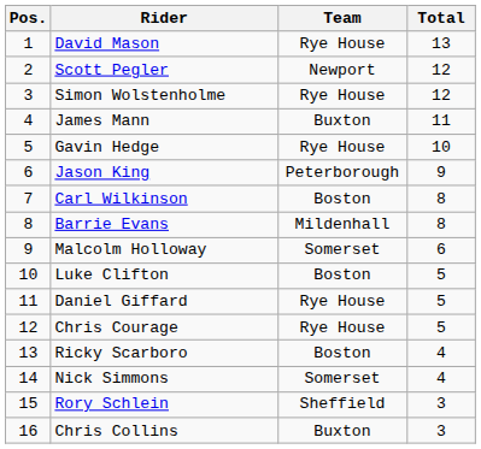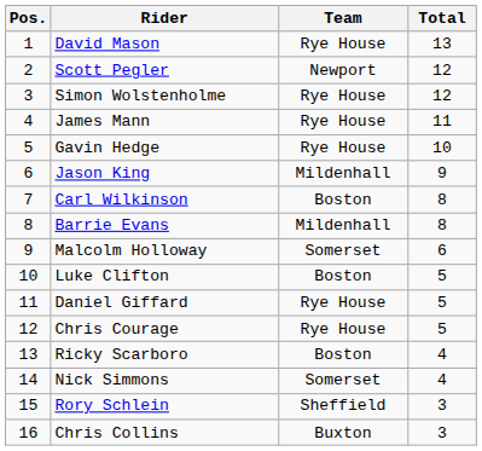James Mann | Team: Buxton -> Rye House
Jason King | Team: Peterborough -> Mildenhall
